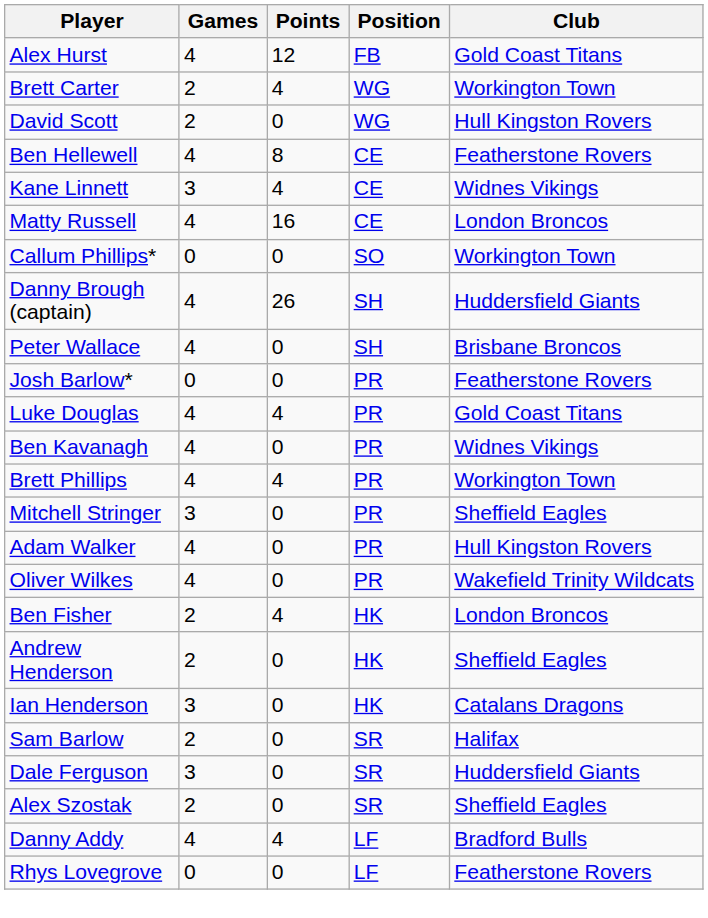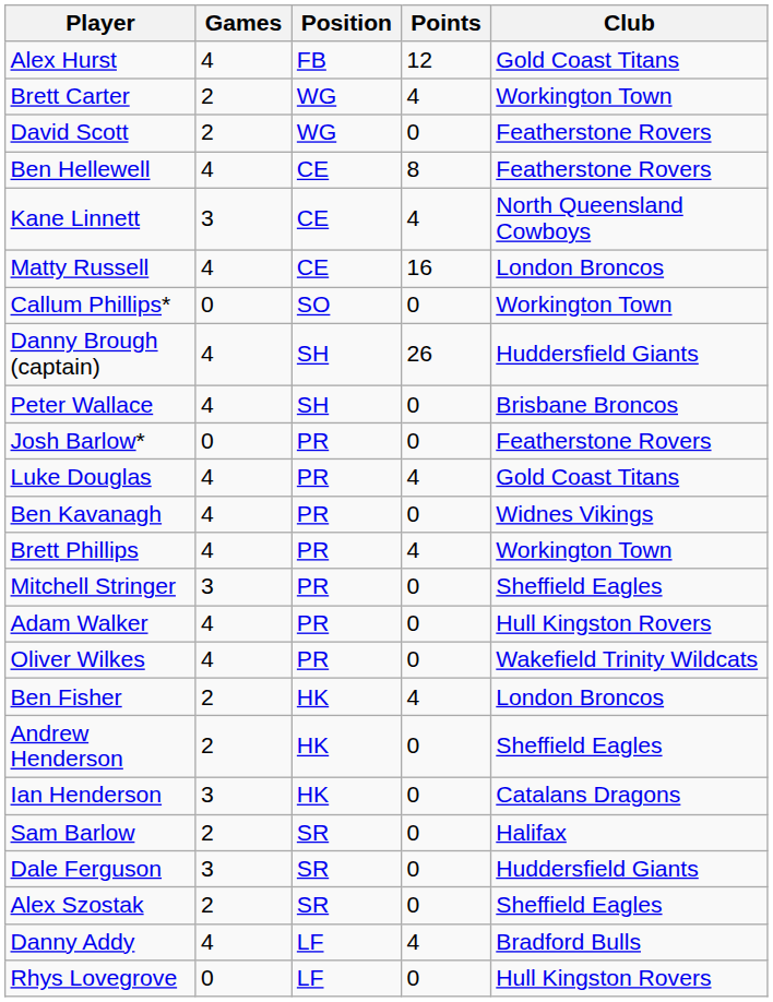columns swapped: Points <-> Position
David Scott | Club: Hull Kingston Rovers -> Featherstone Rovers
Kane Linnett | Club: Widnes Vikings -> North Queensland Cowboys
Rhys Lovegrove | Club: Featherstone Rovers -> Hull Kingston Rovers
